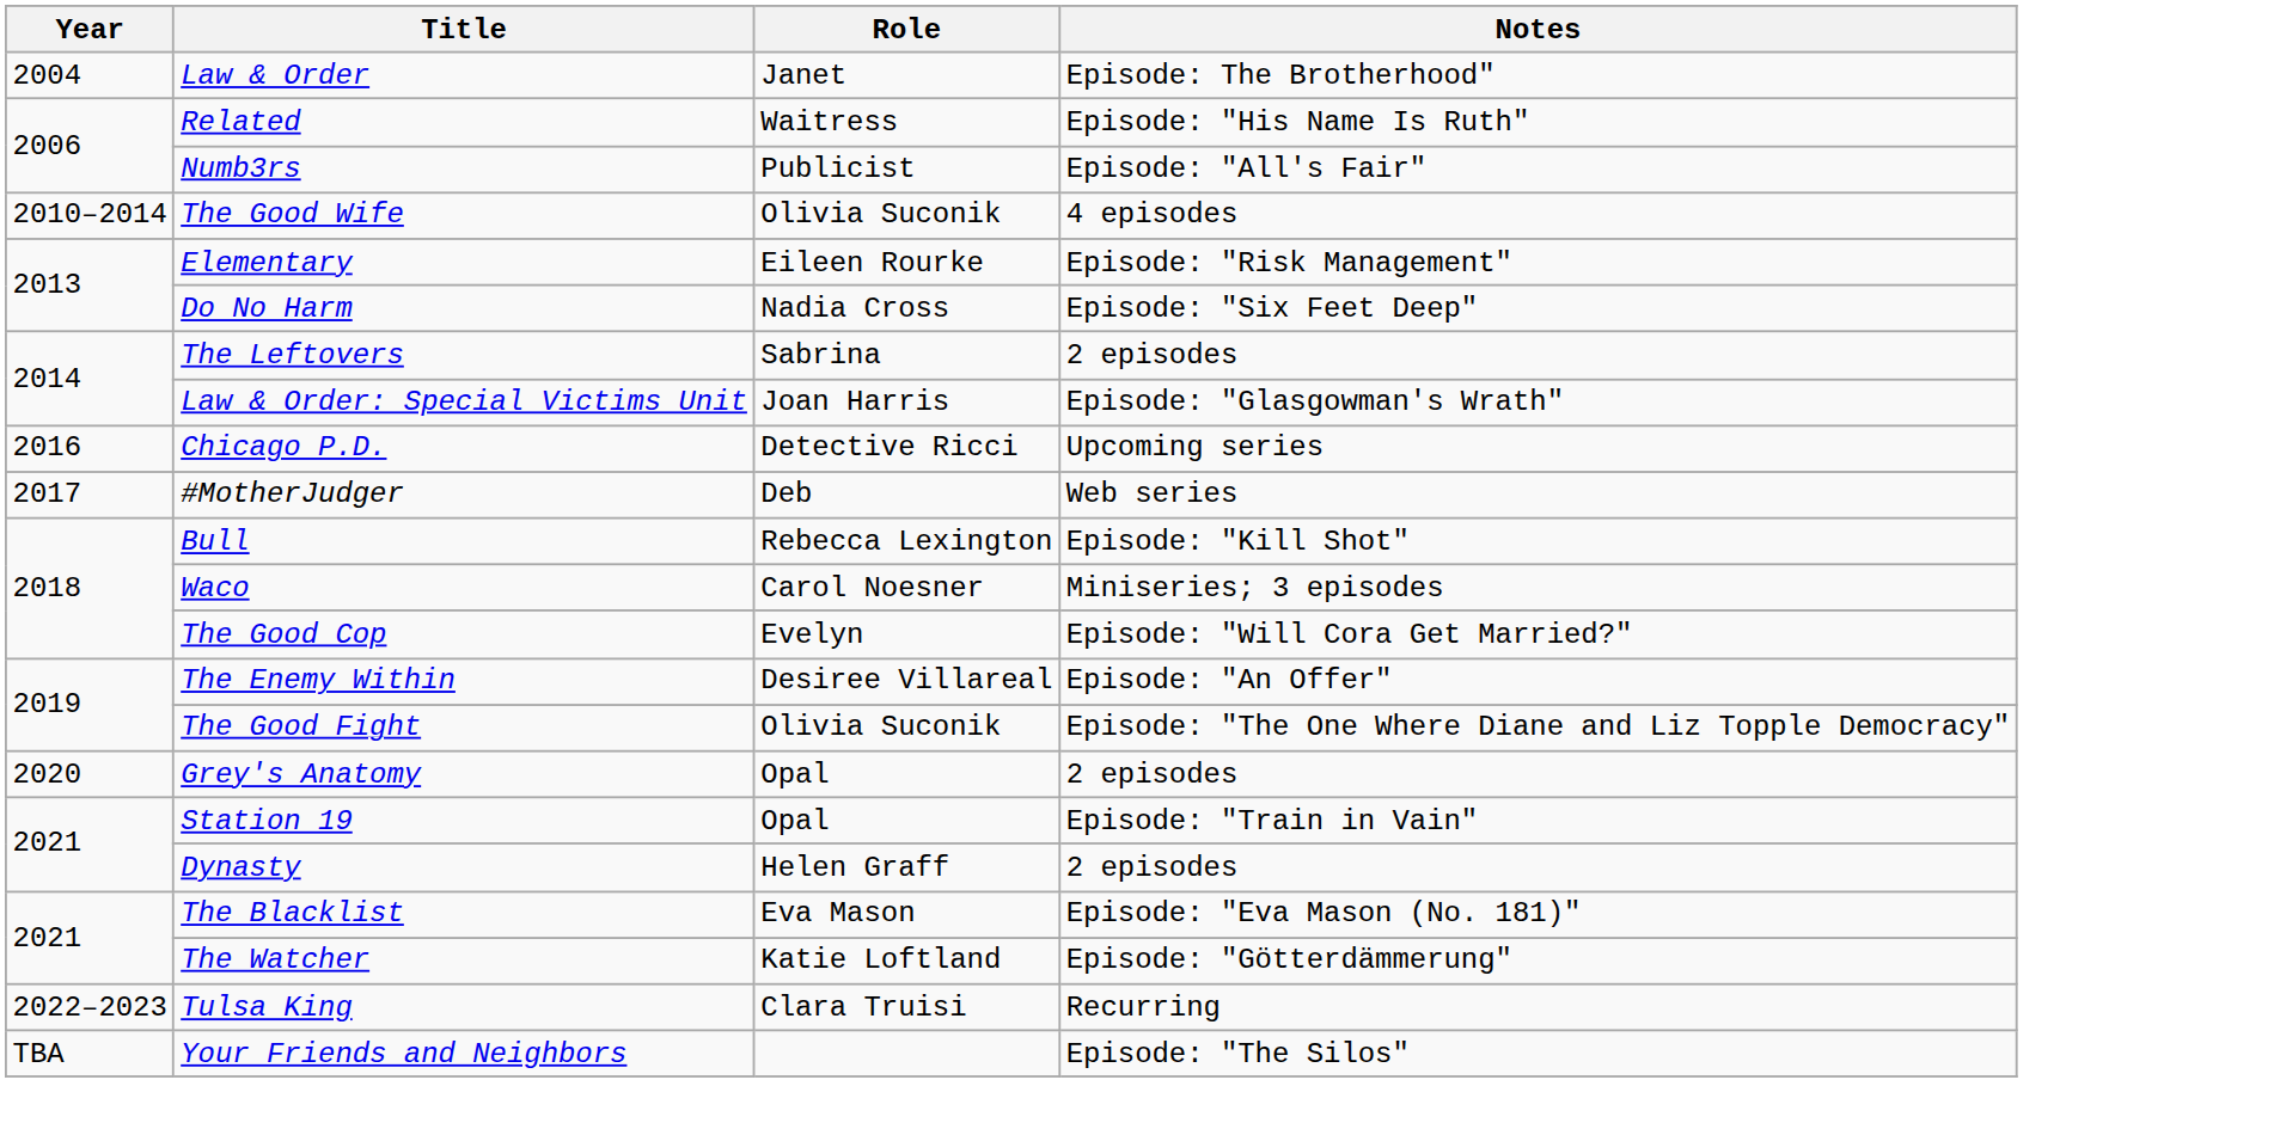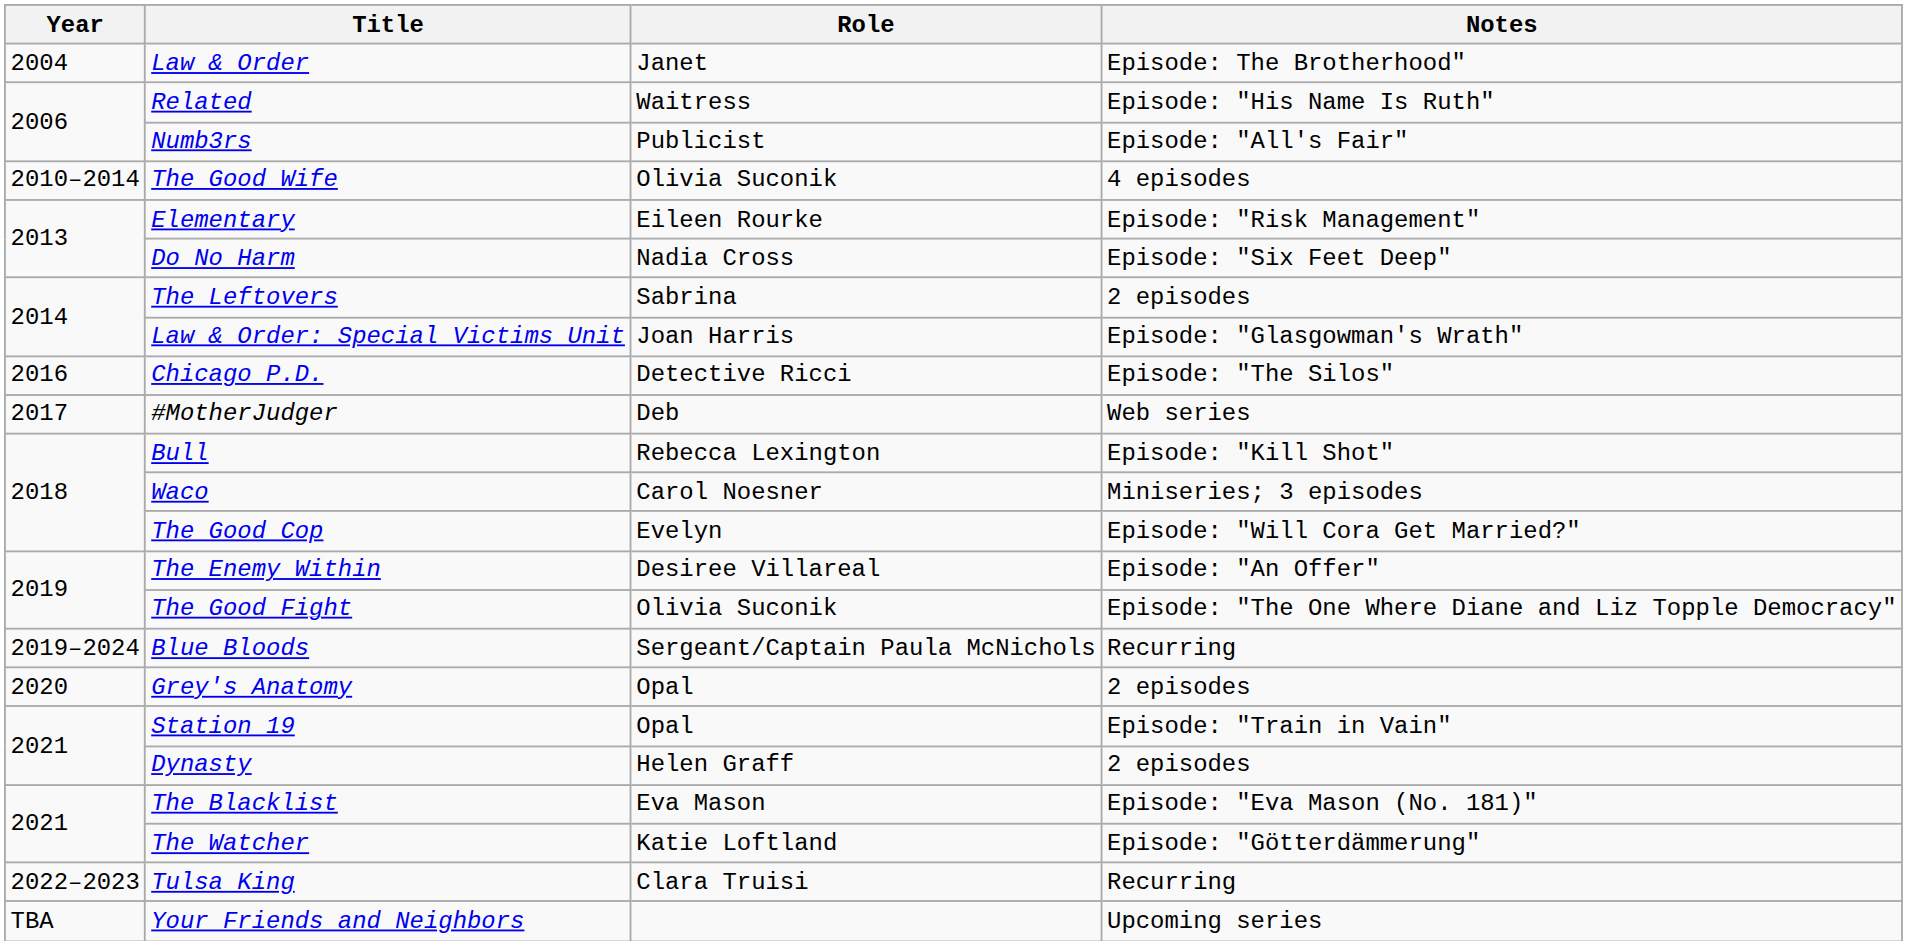Chicago P.D. | Notes: Upcoming series -> Episode: "The Silos"
+ row: 2019–2024 | Blue Bloods | Sergeant/Captain Paula McNichols | Recurring
Your Friends and Neighbors | Notes: Episode: "The Silos" -> Upcoming series
